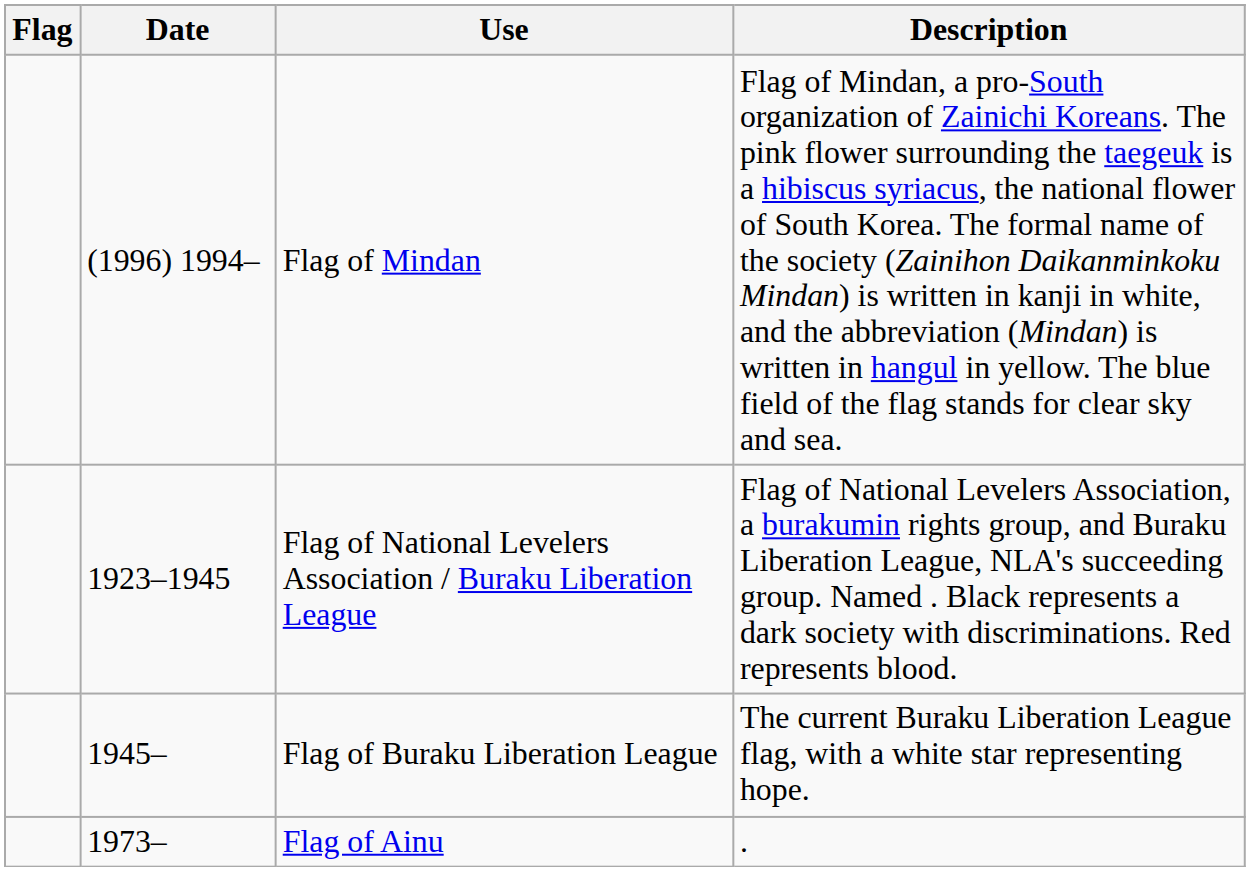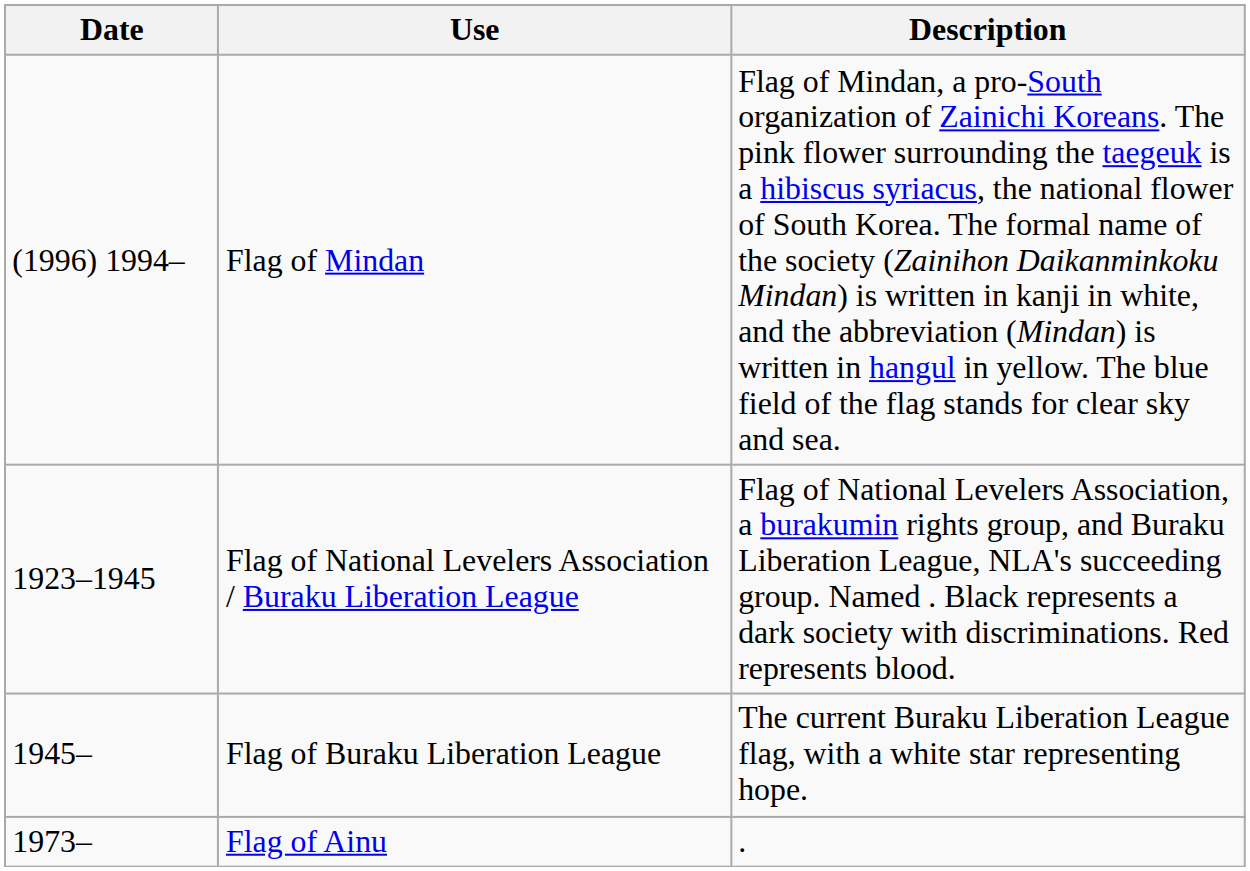- column: Flag
